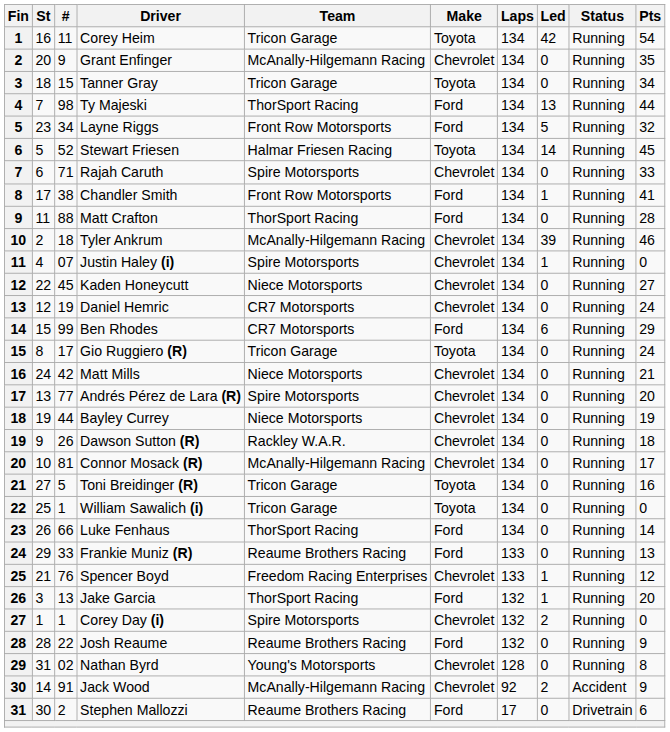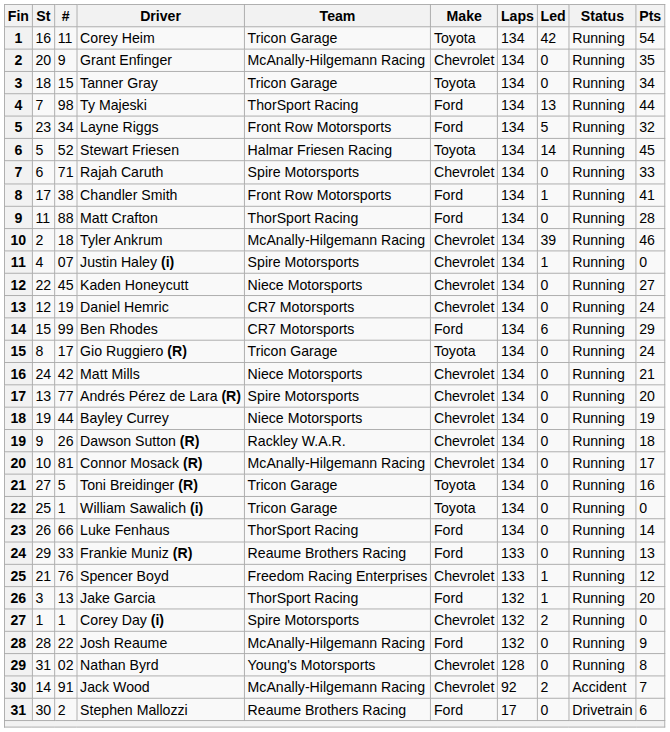Josh Reaume | Team: Reaume Brothers Racing -> McAnally-Hilgemann Racing
Jack Wood | Pts: 9 -> 7
